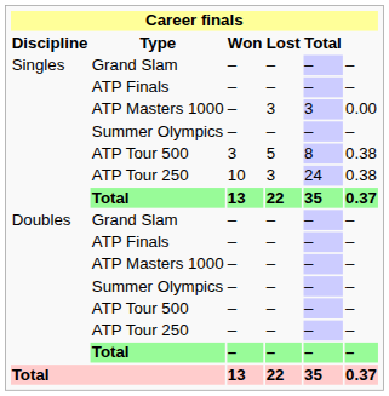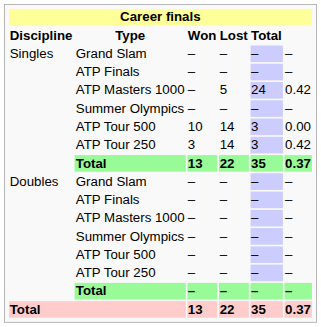Singles / ATP Masters 1000 | Lost: 3 -> 5
Singles / ATP Masters 1000 | Total: 3 -> 24
Singles / ATP Masters 1000 | column 6: 0.00 -> 0.42
Singles / ATP Tour 500 | Won: 3 -> 10
Singles / ATP Tour 500 | Lost: 5 -> 14
Singles / ATP Tour 500 | Total: 8 -> 3
Singles / ATP Tour 500 | column 6: 0.38 -> 0.00
Singles / ATP Tour 250 | Won: 10 -> 3
Singles / ATP Tour 250 | Lost: 3 -> 14
Singles / ATP Tour 250 | Total: 24 -> 3
Singles / ATP Tour 250 | column 6: 0.38 -> 0.42
